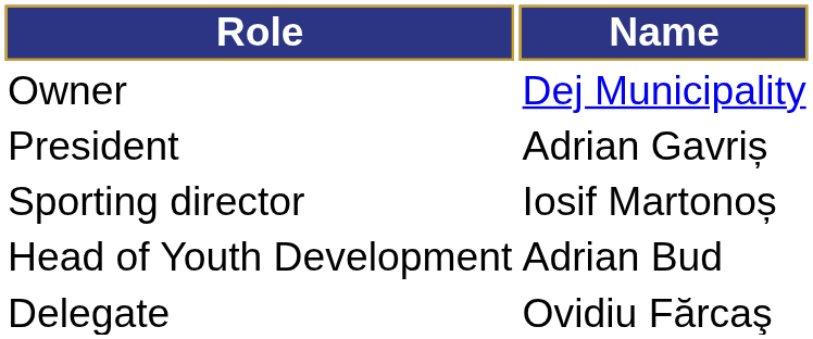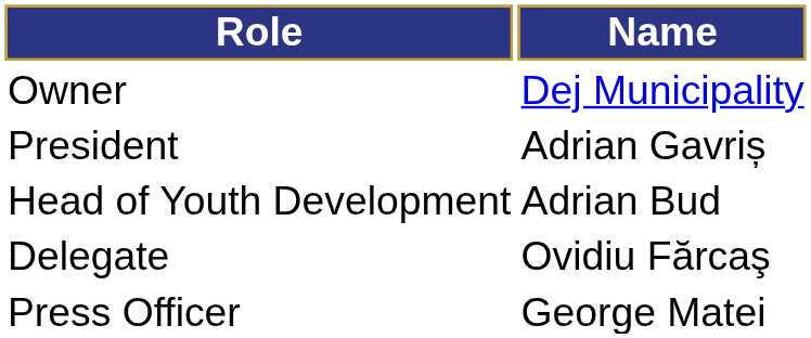- row: Sporting director | Iosif Martonoș
+ row: Press Officer | George Matei
